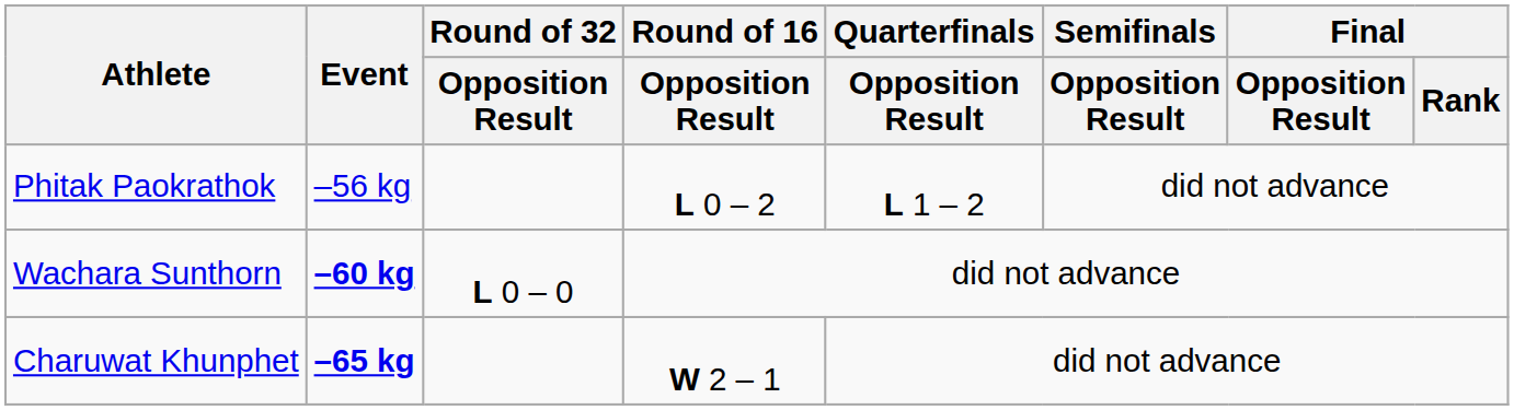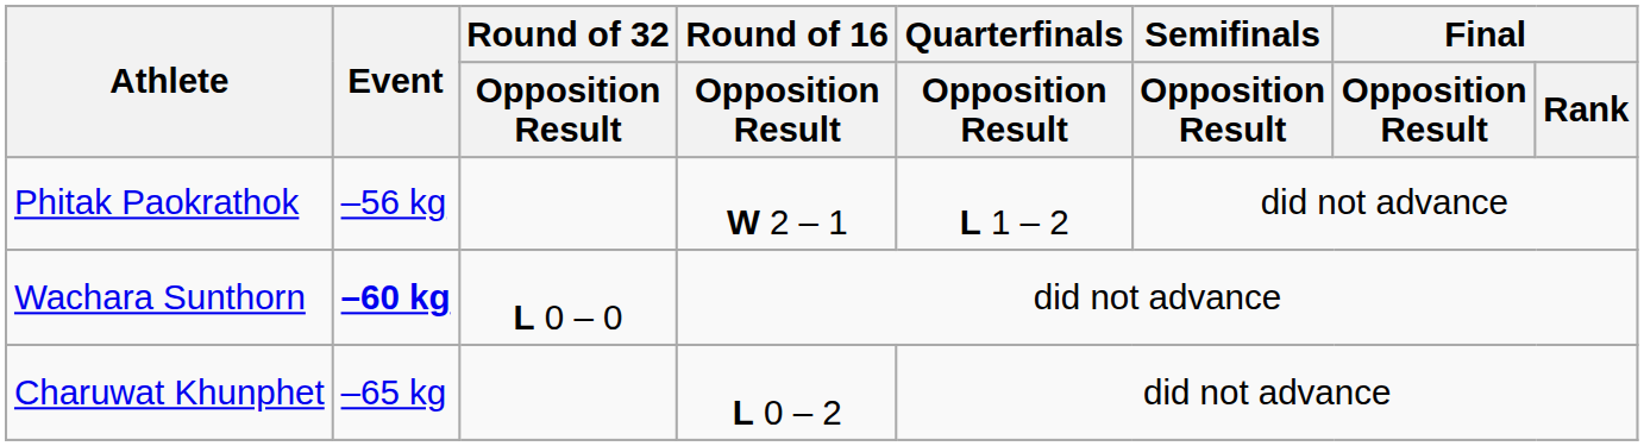Phitak Paokrathok | Round of 16 / Opposition Result: L 0 – 2 -> W 2 – 1
Charuwat Khunphet | Event: bold -> normal
Charuwat Khunphet | Round of 16 / Opposition Result: W 2 – 1 -> L 0 – 2
